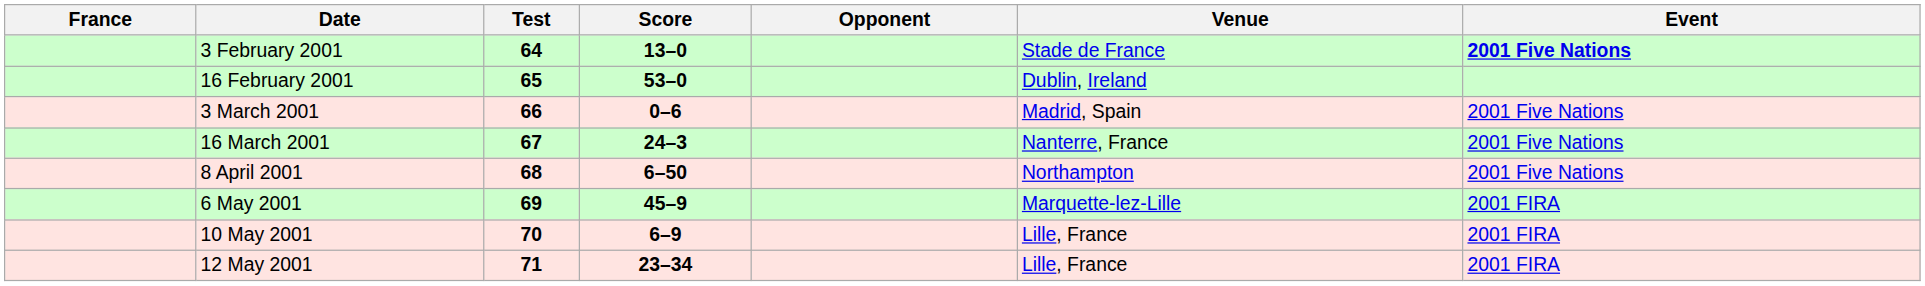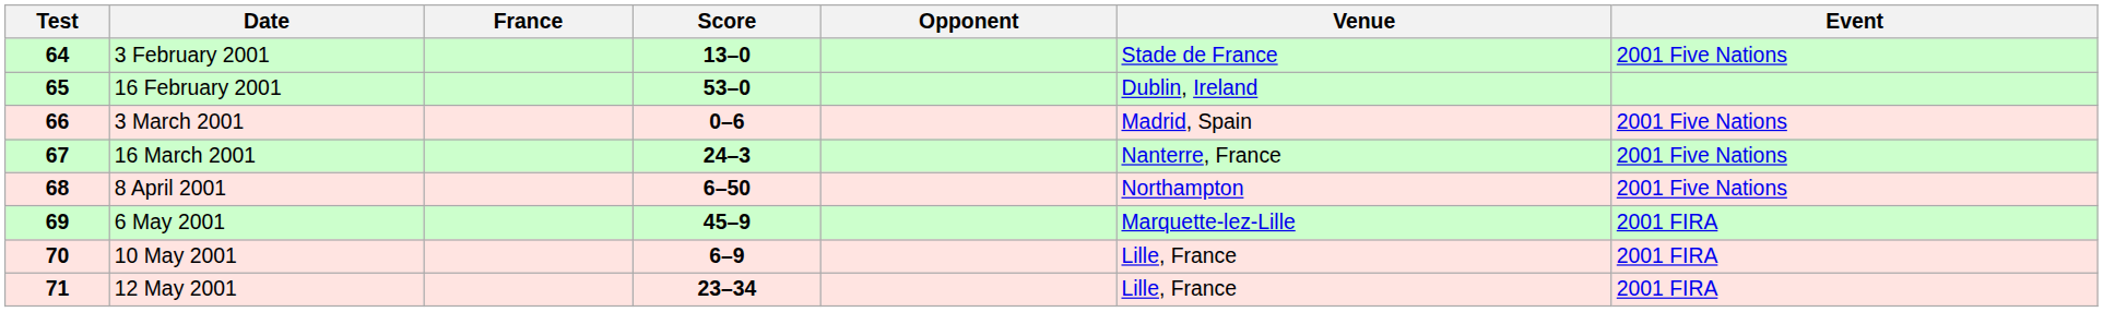columns swapped: Test <-> France
3 February 2001 | Event: bold -> normal
